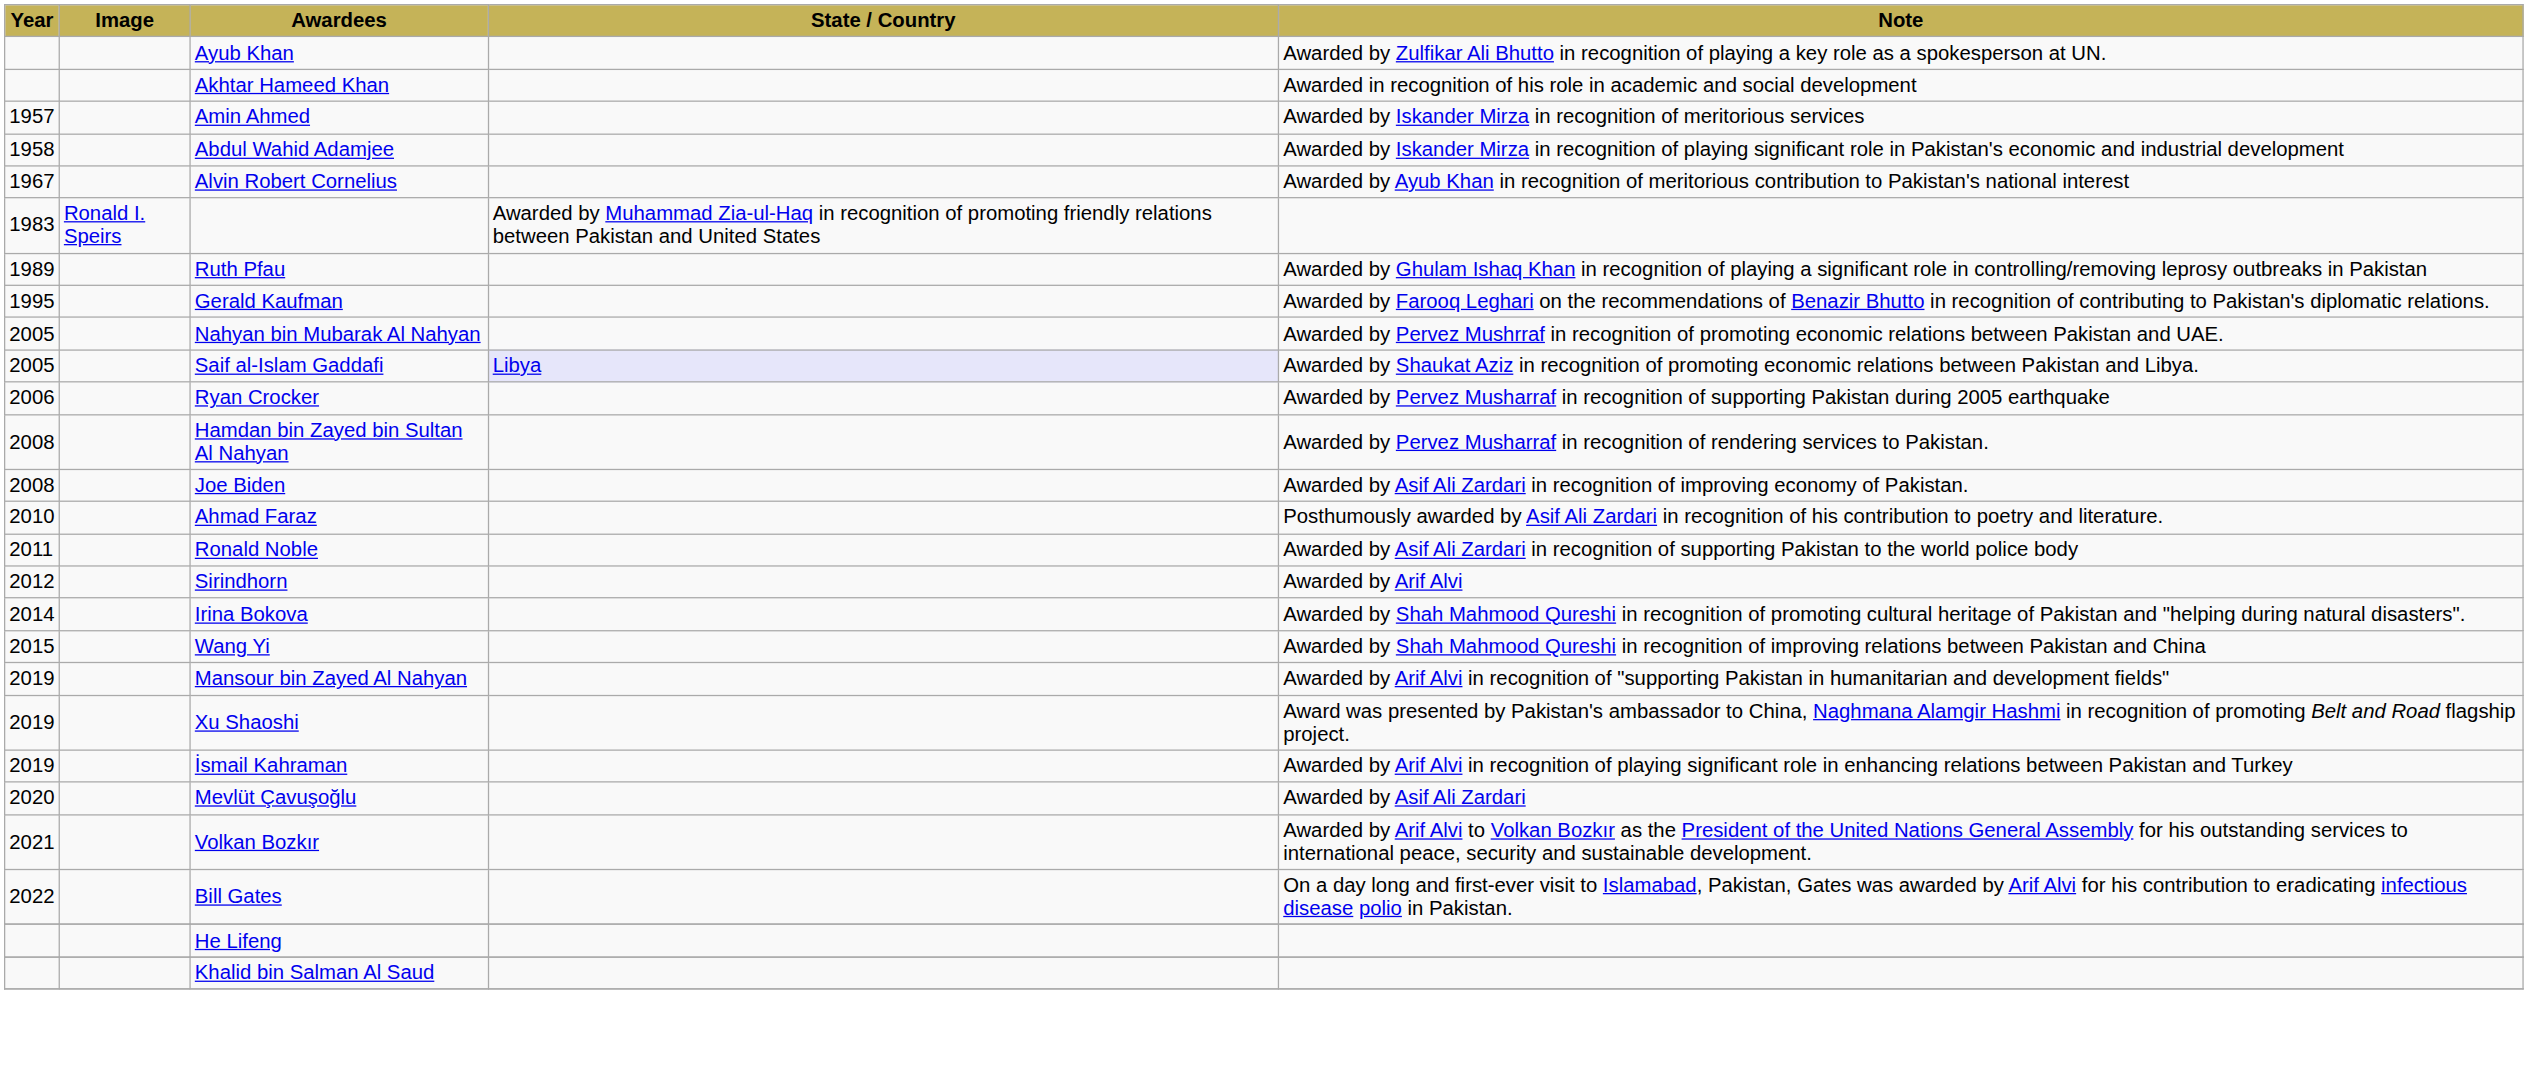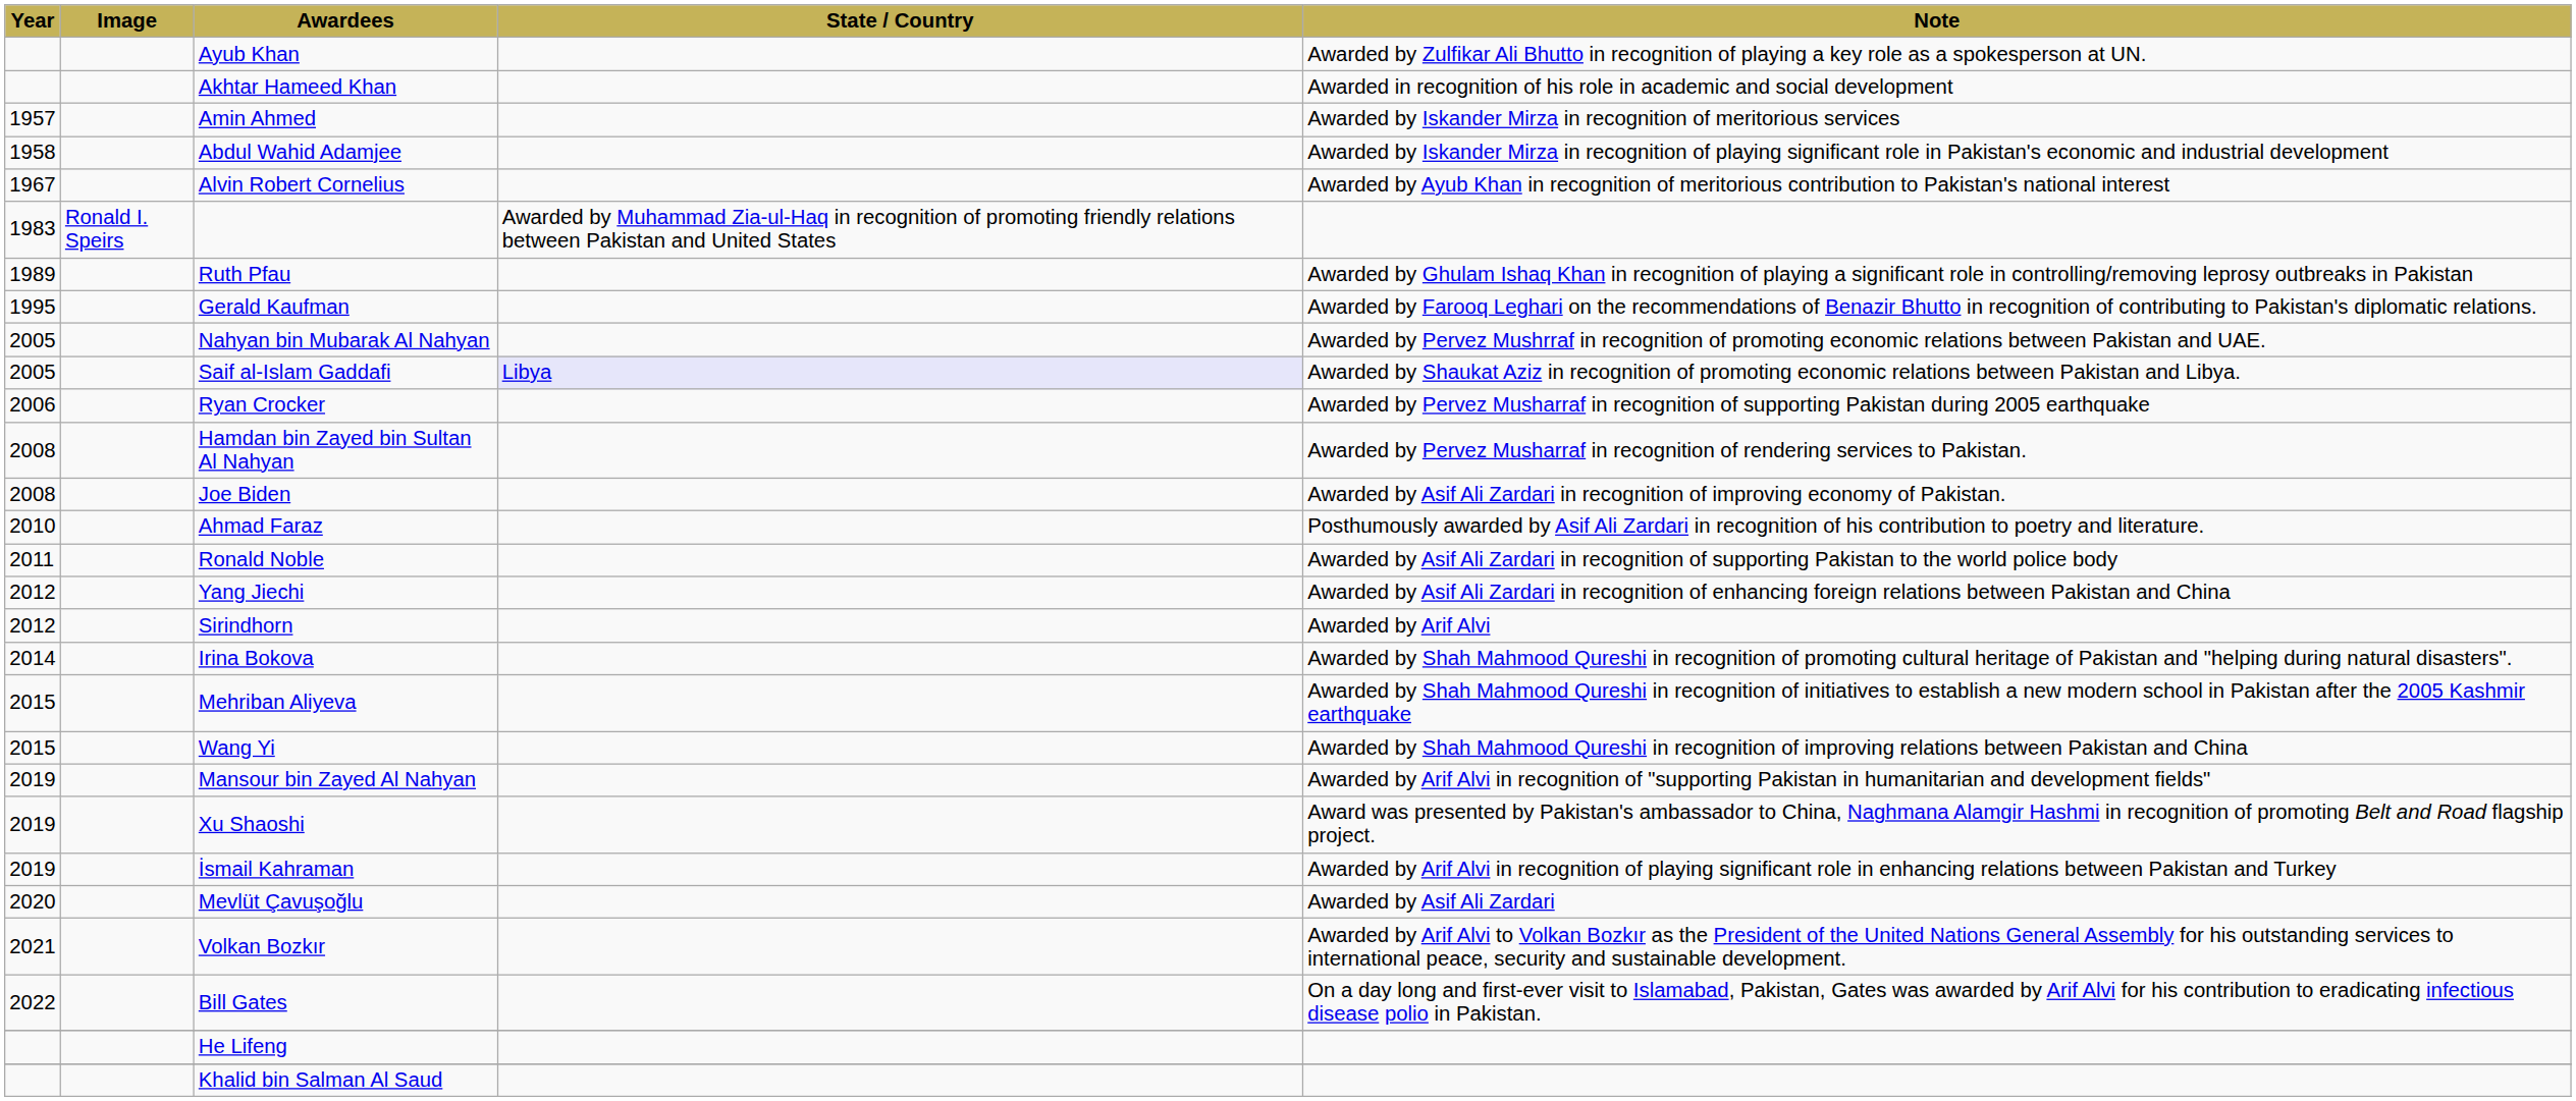+ row: 2012 | Yang Jiechi | Awarded by Asif Ali Zardari in recognition of enhancing foreign relations between Pakistan and China
+ row: 2015 | Mehriban Aliyeva | Awarded by Shah Mahmood Qureshi in recognition of initiatives to establish a new modern school in Pakistan after the 2005 Kashmir earthquake
